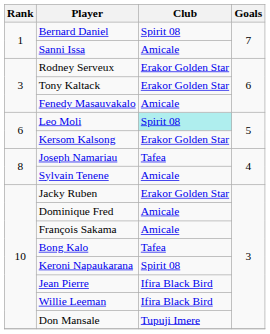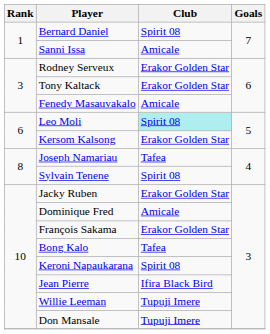Sylvain Tenene | Club: Amicale -> Spirit 08
François Sakama | Club: Amicale -> Erakor Golden Star
Willie Leeman | Club: Ifira Black Bird -> Tupuji Imere
